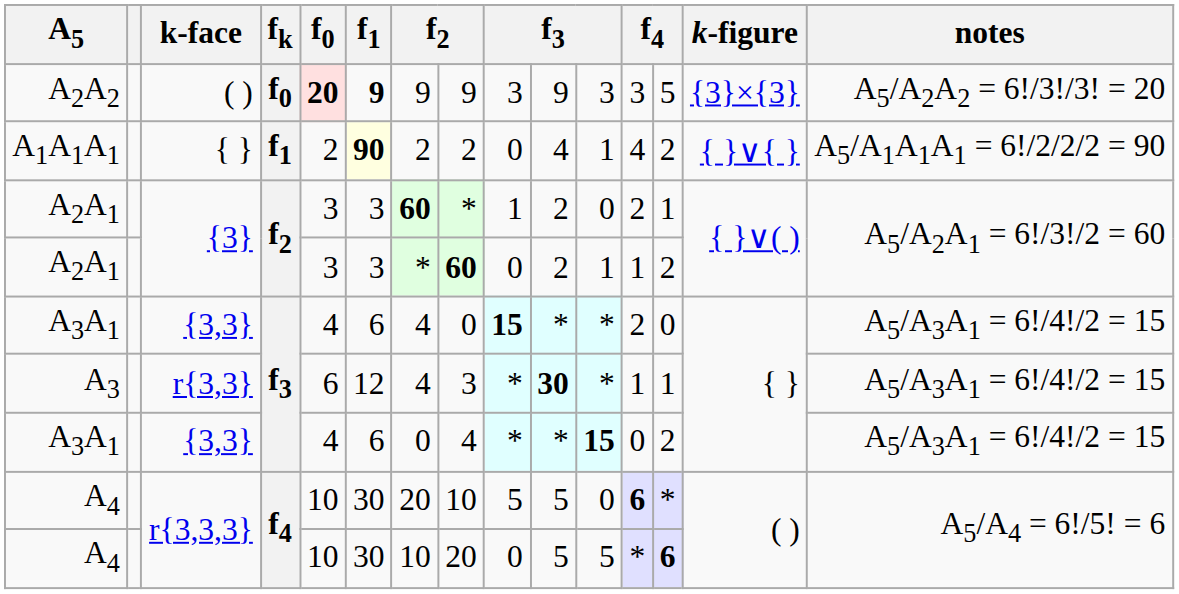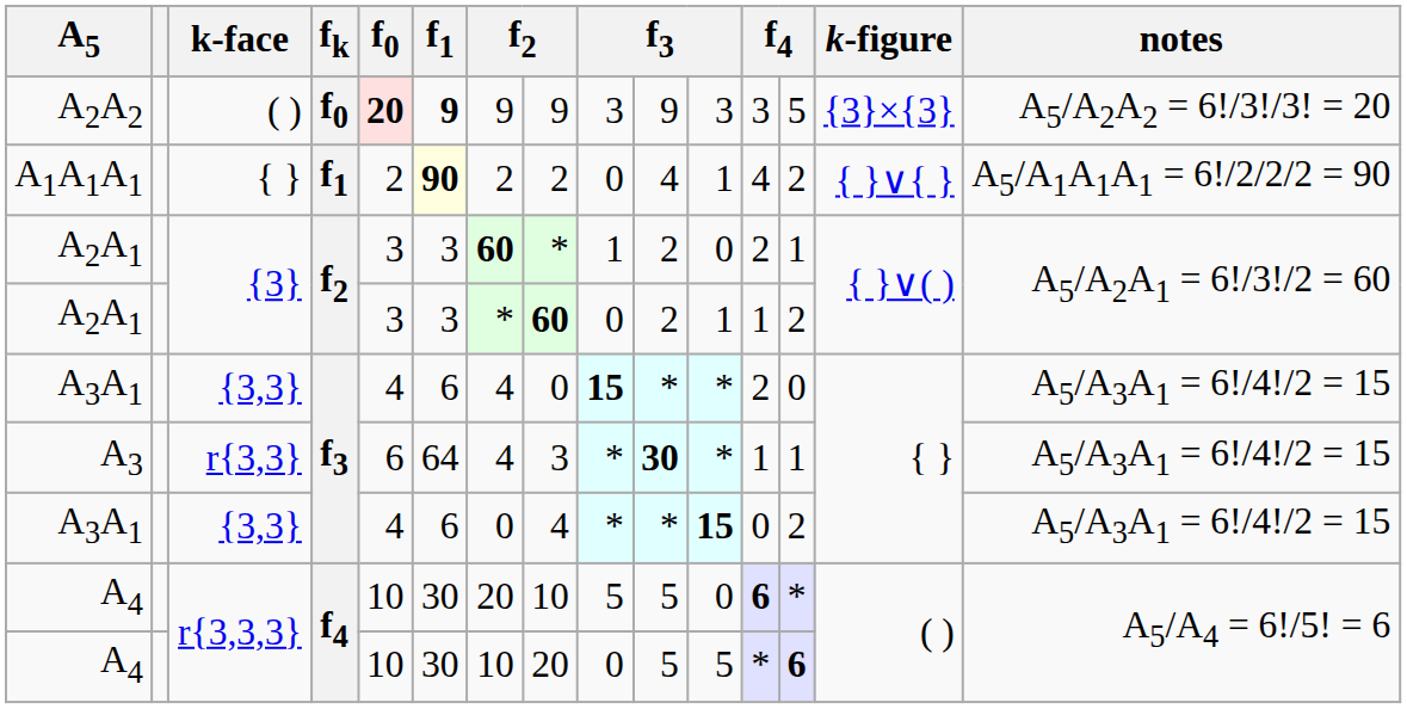A3 | f1: 12 -> 64
